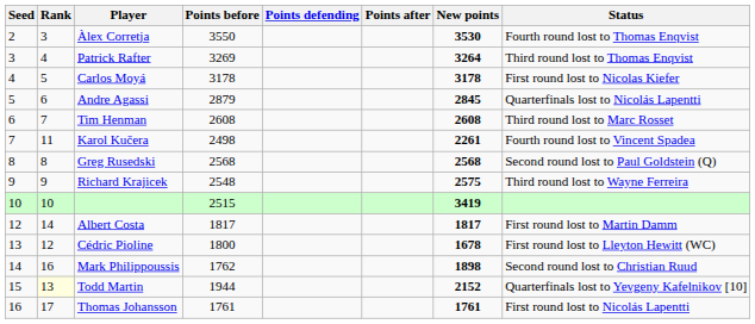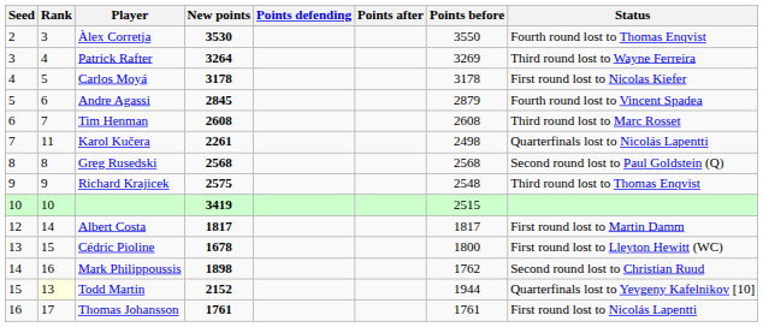columns swapped: Points before <-> New points
Patrick Rafter | Status: Third round lost to Thomas Enqvist -> Third round lost to Wayne Ferreira
Andre Agassi | Status: Quarterfinals lost to Nicolás Lapentti -> Fourth round lost to Vincent Spadea
Karol Kučera | Status: Fourth round lost to Vincent Spadea -> Quarterfinals lost to Nicolás Lapentti
Richard Krajicek | Status: Third round lost to Wayne Ferreira -> Third round lost to Thomas Enqvist
Cédric Pioline | Rank: 12 -> 15
